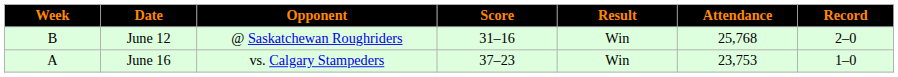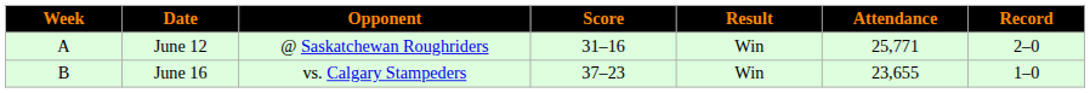June 12 | Week: B -> A
June 12 | Attendance: 25,768 -> 25,771
June 16 | Week: A -> B
June 16 | Attendance: 23,753 -> 23,655
